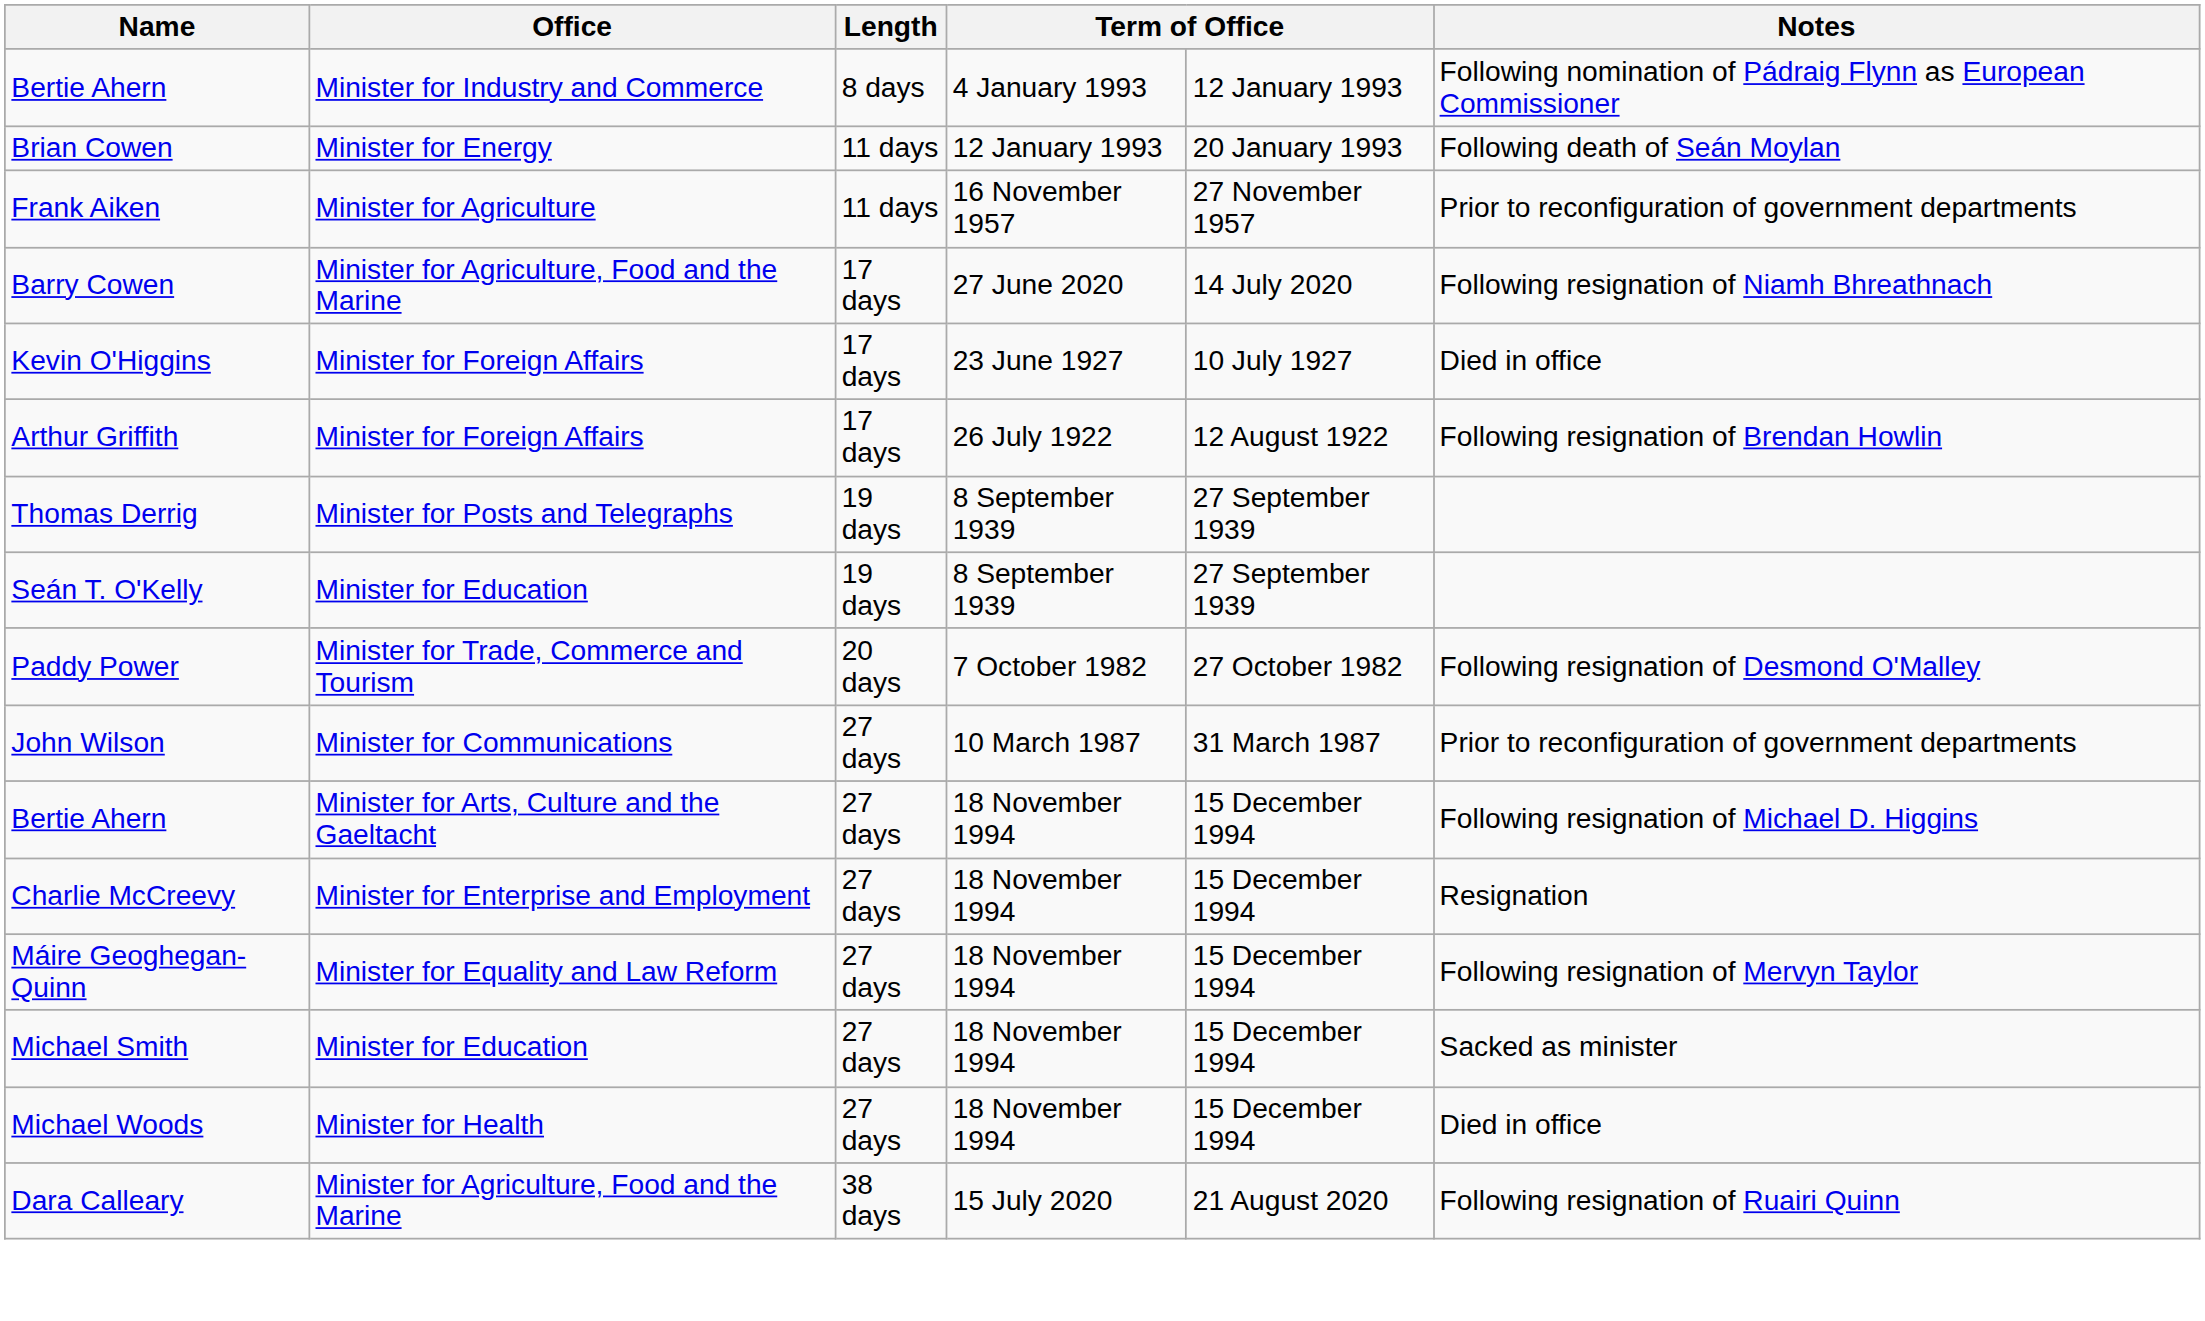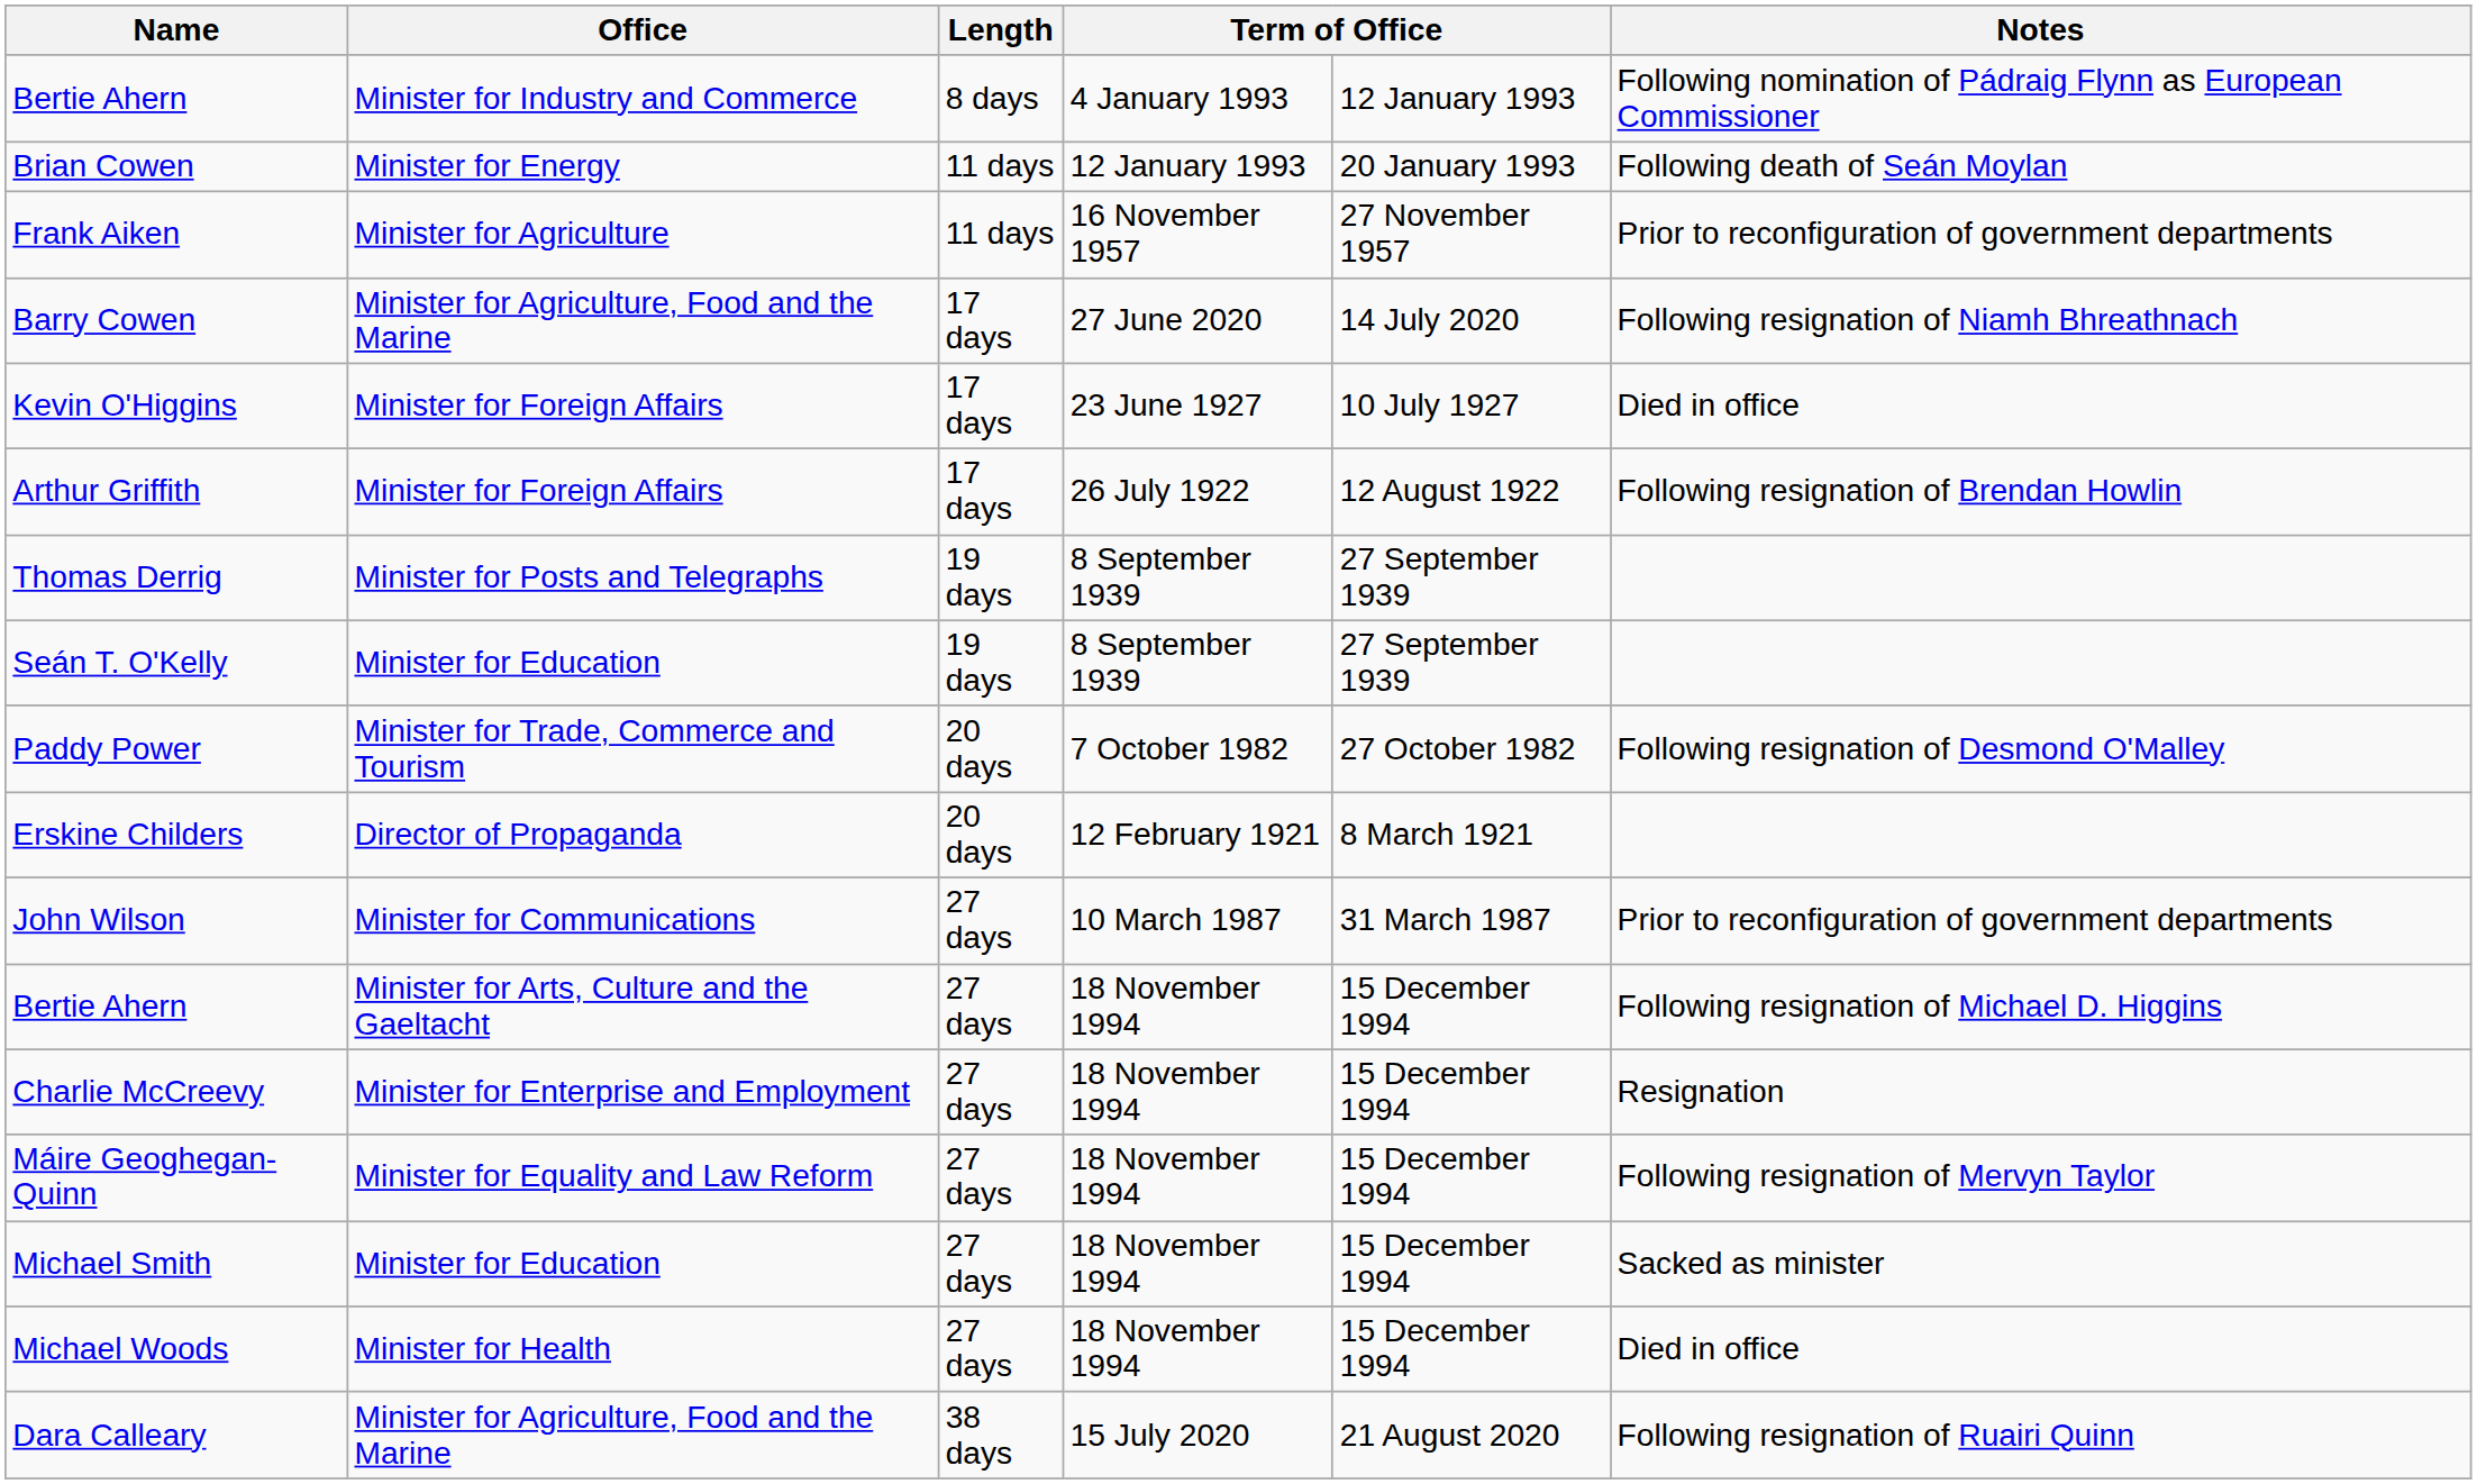+ row: Erskine Childers | Director of Propaganda | 20 days | 12 February 1921 | 8 March 1921
